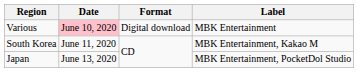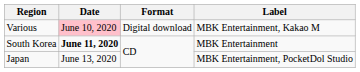Various | Label: MBK Entertainment -> MBK Entertainment, Kakao M
South Korea | Date: normal -> bold
South Korea | Label: MBK Entertainment, Kakao M -> MBK Entertainment
